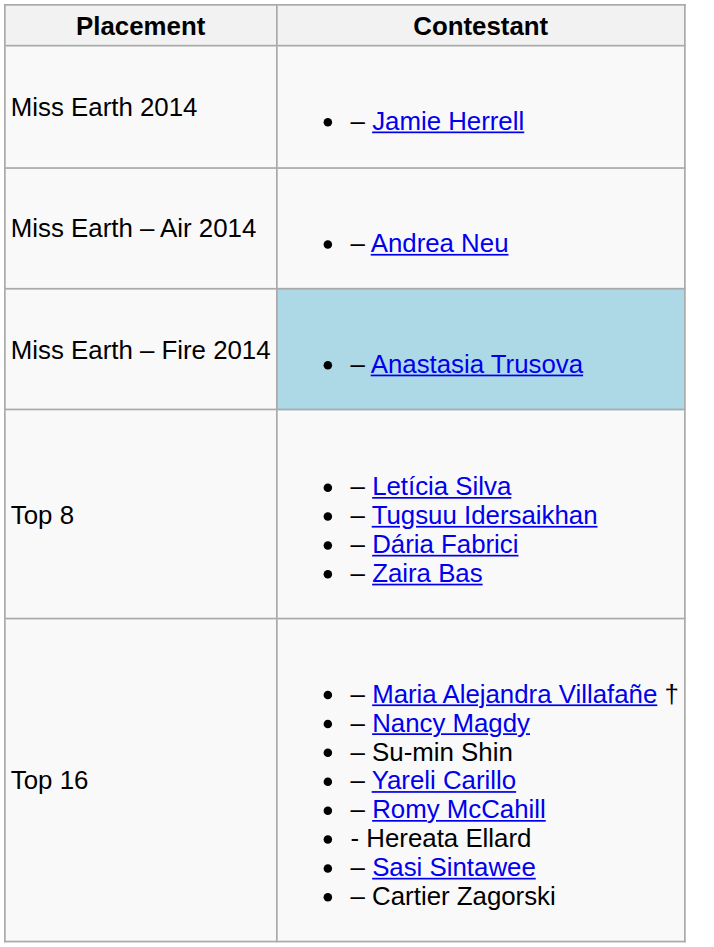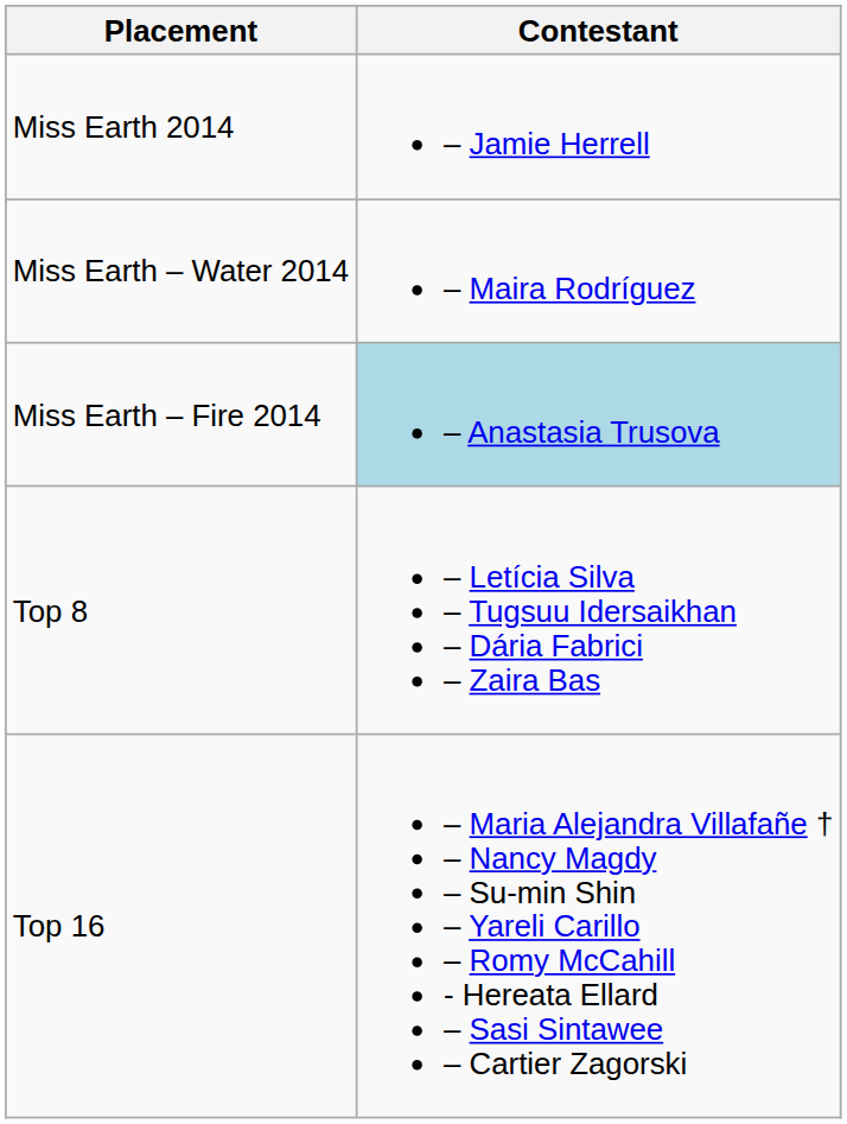- row: Miss Earth – Air 2014 | – Andrea Neu
+ row: Miss Earth – Water 2014 | – Maira Rodríguez
